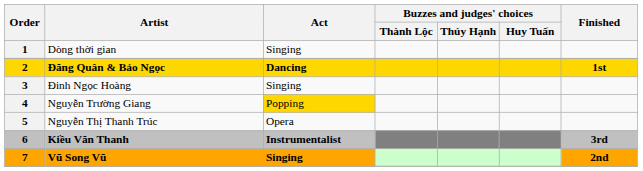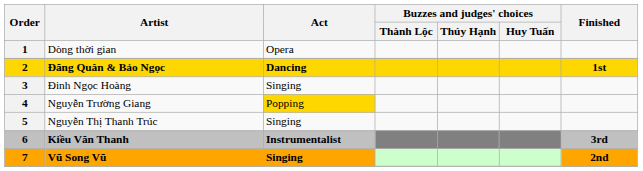Dòng thời gian | Act: Singing -> Opera
Nguyễn Thị Thanh Trúc | Act: Opera -> Singing
